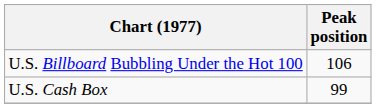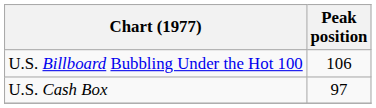U.S. Cash Box | Peak position: 99 -> 97
